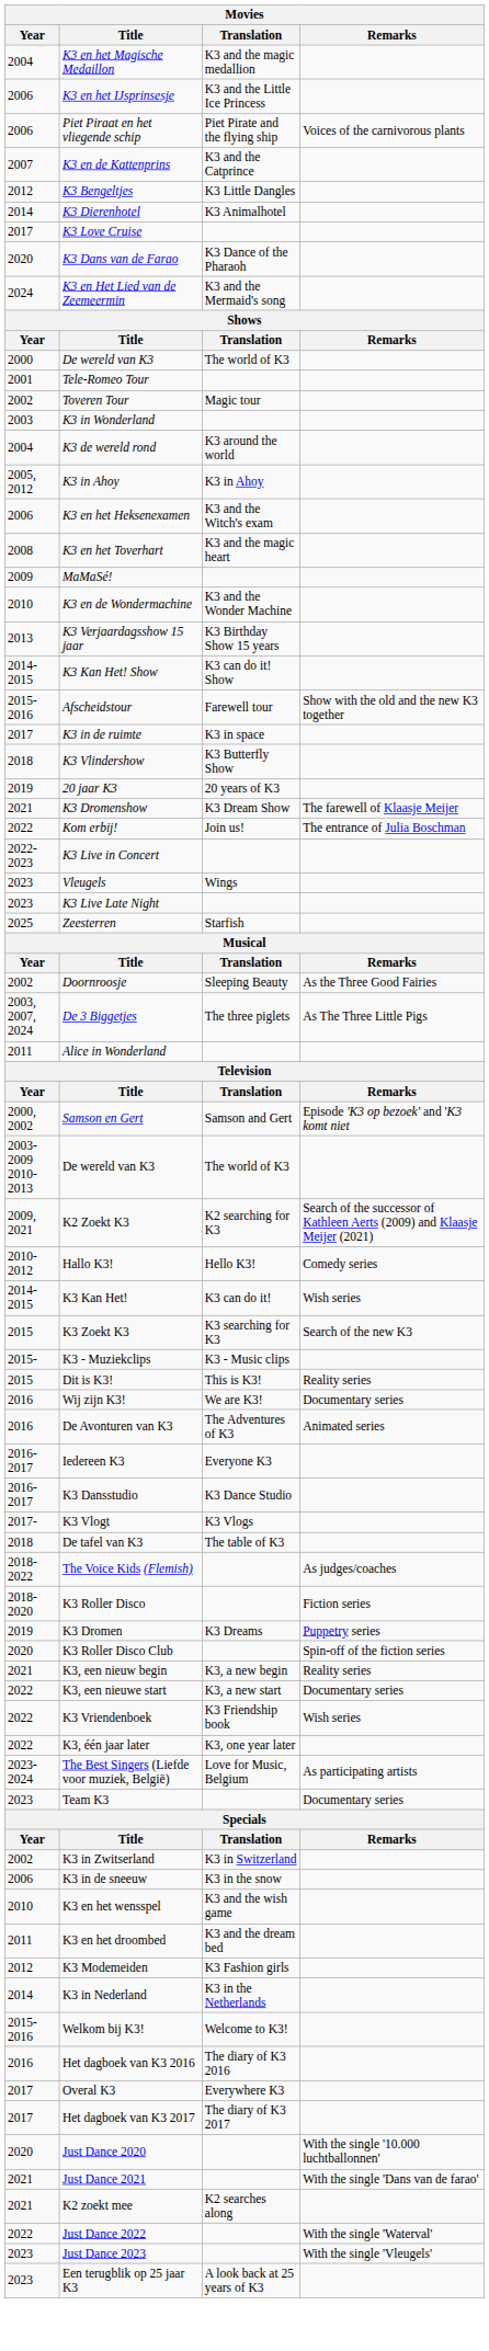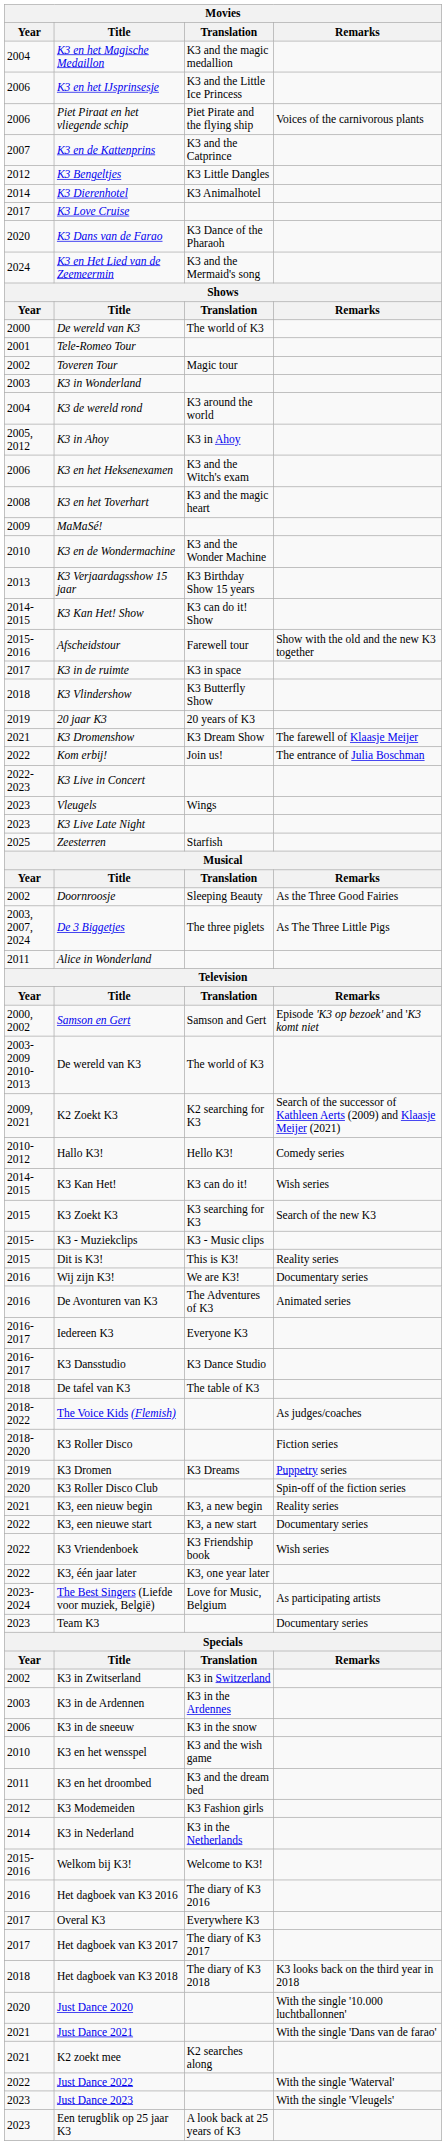- row: 2017- | K3 Vlogt | K3 Vlogs
+ row: 2003 | K3 in de Ardennen | K3 in the Ardennes
+ row: 2018 | Het dagboek van K3 2018 | The diary of K3 2018 | K3 looks back on the third year in 2018
